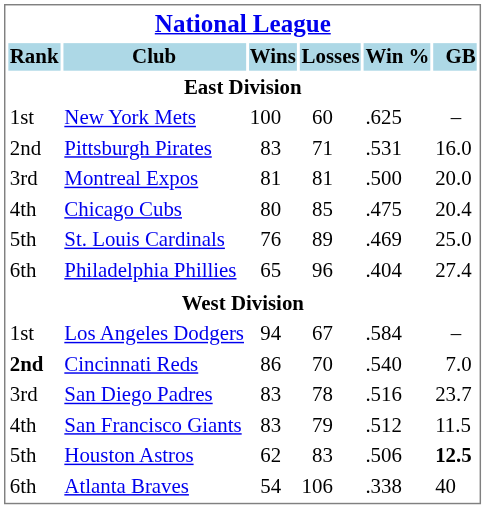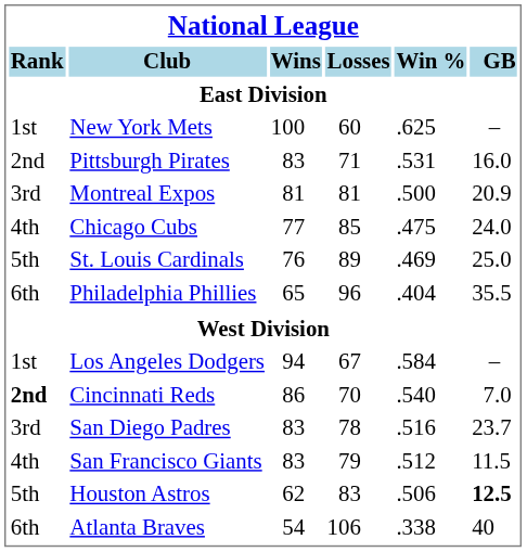Montreal Expos | GB: 20.0 -> 20.9
Chicago Cubs | Wins: 80 -> 77
Chicago Cubs | GB: 20.4 -> 24.0
Philadelphia Phillies | GB: 27.4 -> 35.5
